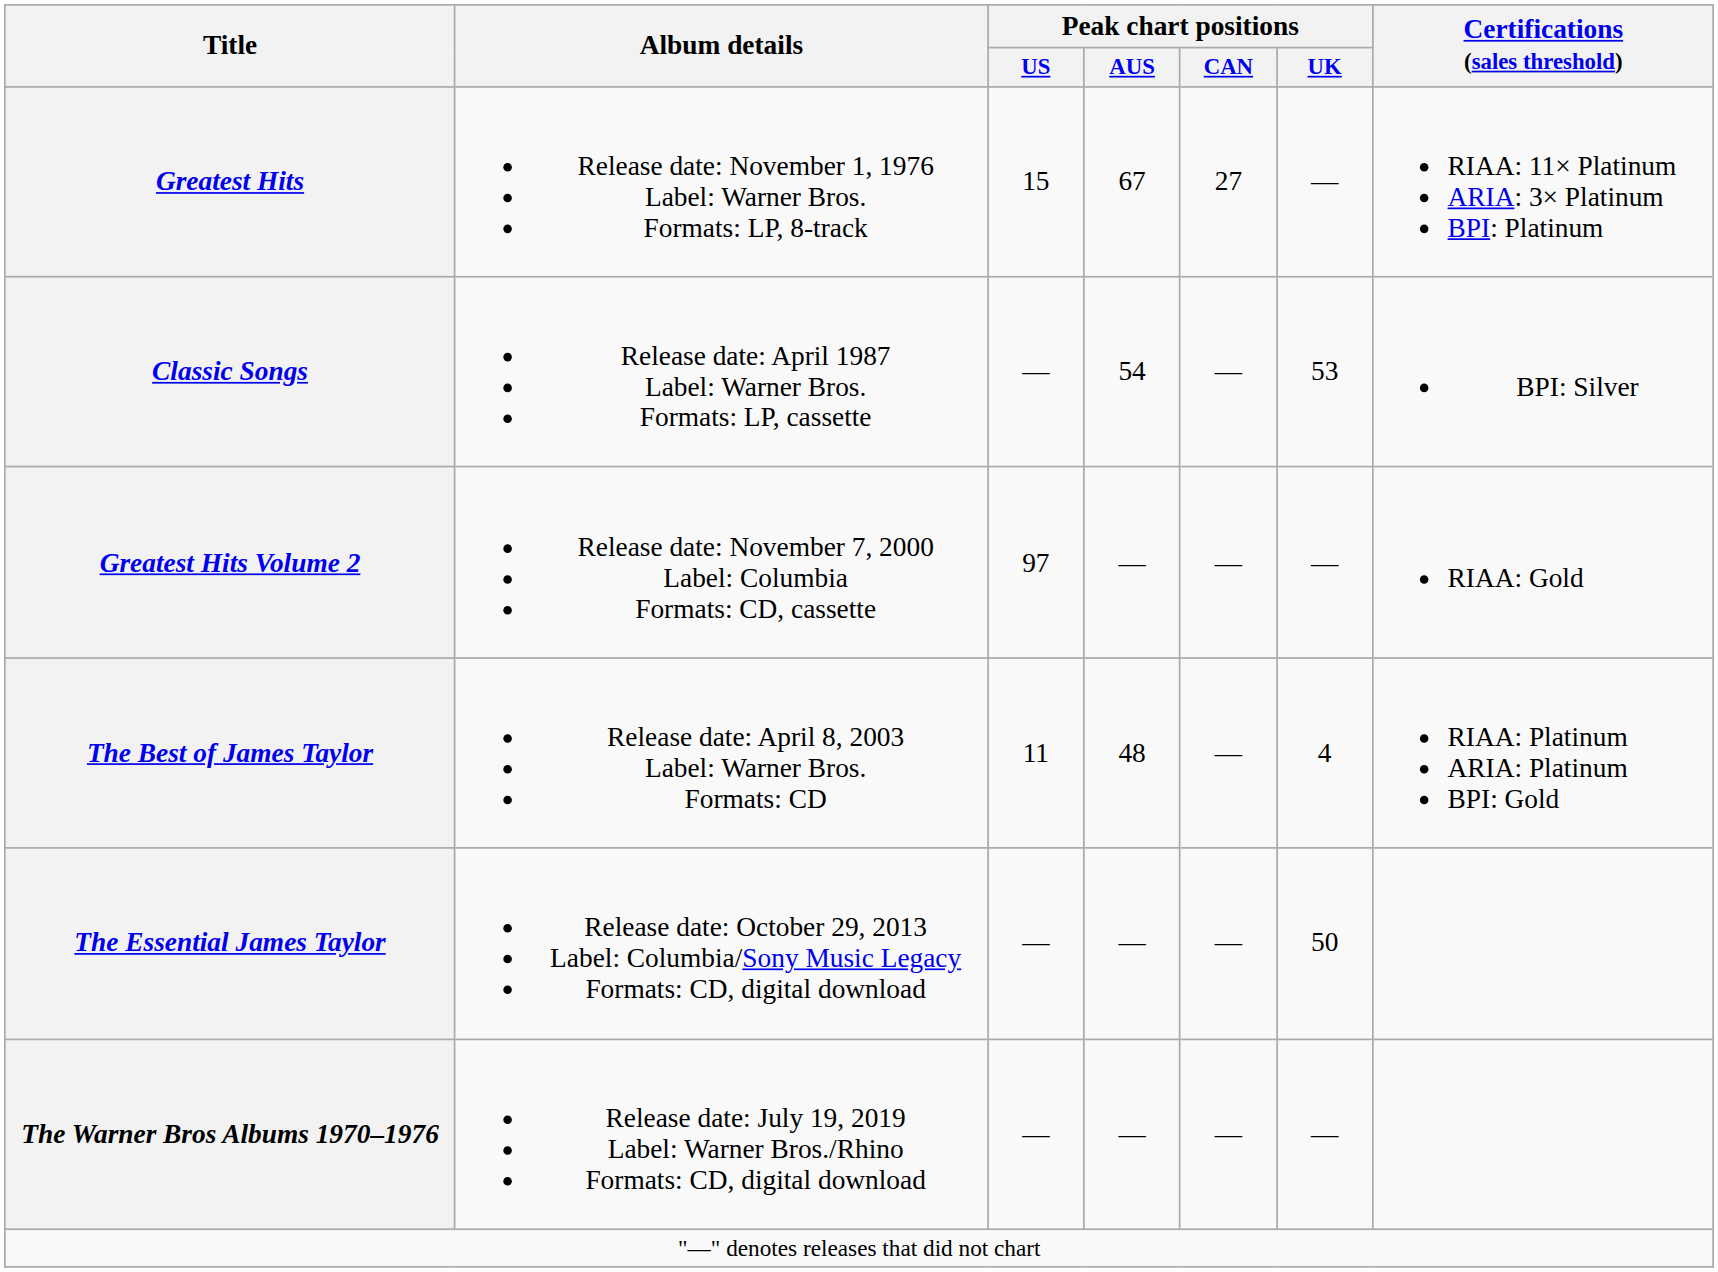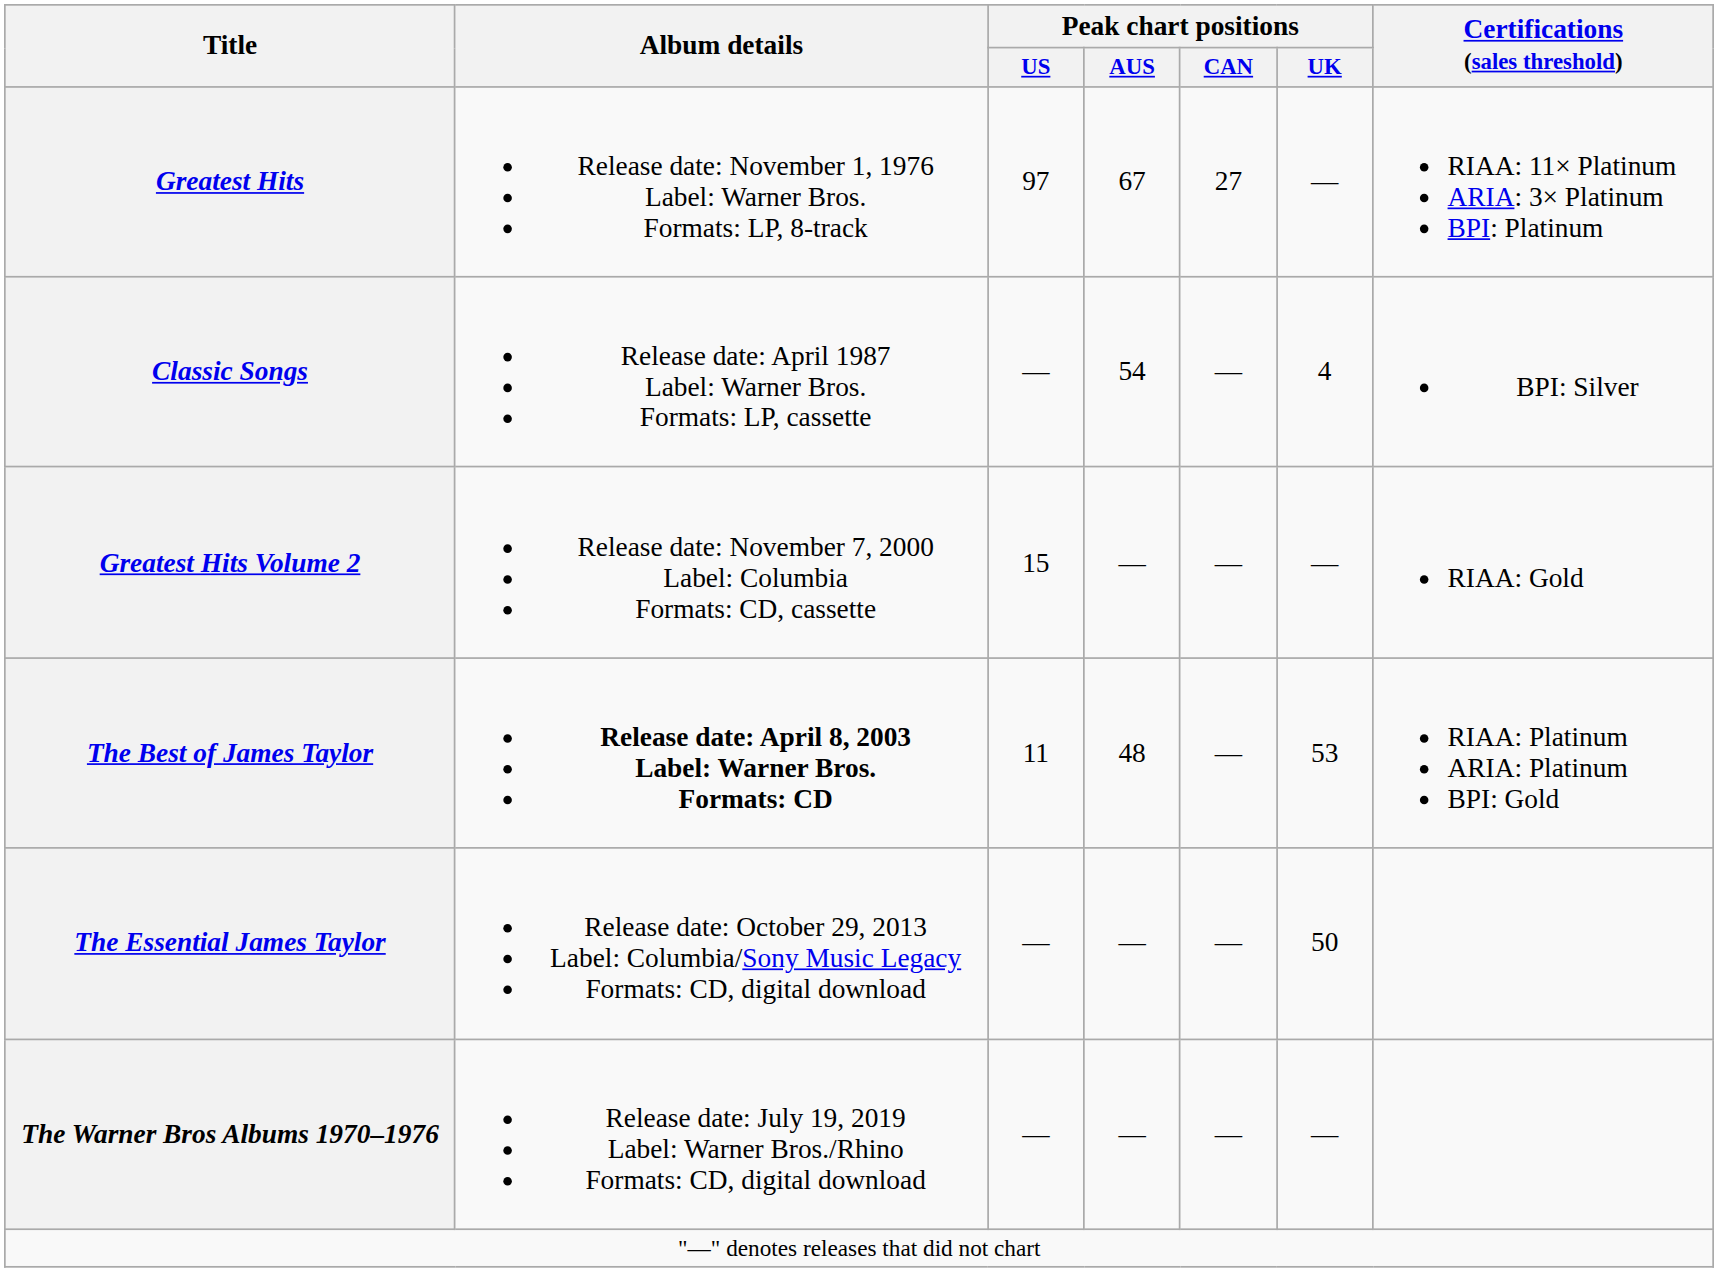Greatest Hits | Peak chart positions / US: 15 -> 97
Classic Songs | Peak chart positions / UK: 53 -> 4
Greatest Hits Volume 2 | Peak chart positions / US: 97 -> 15
The Best of James Taylor | Album details: normal -> bold
The Best of James Taylor | Peak chart positions / UK: 4 -> 53
